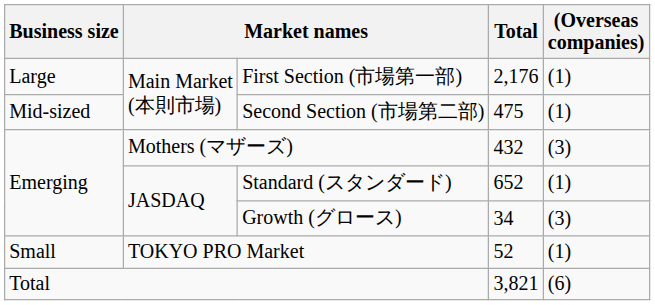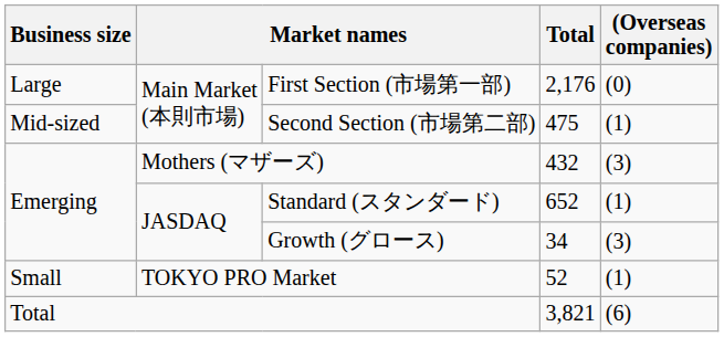First Section (市場第一部) | (Overseas companies): (1) -> (0)
